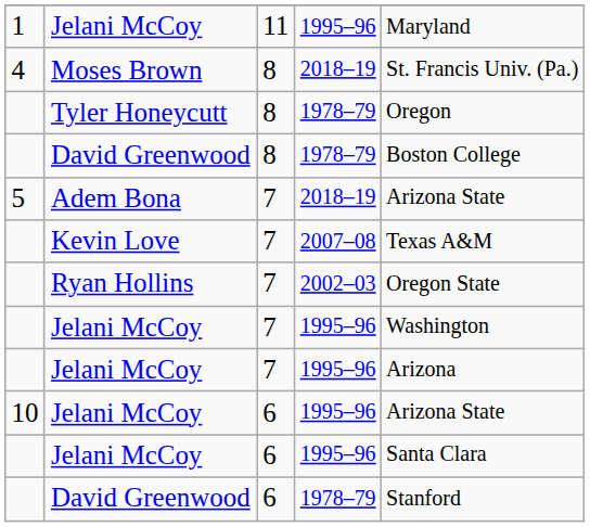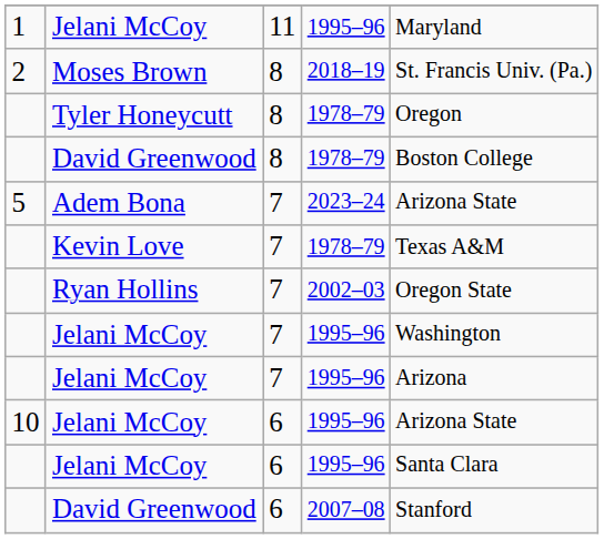Moses Brown | column 1: 4 -> 2
Adem Bona | column 4: 2018–19 -> 2023–24
Kevin Love | column 4: 2007–08 -> 1978–79
David Greenwood / 6 | column 4: 1978–79 -> 2007–08
